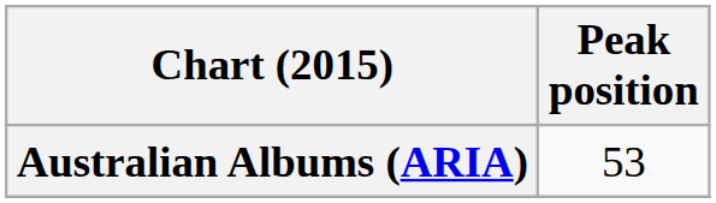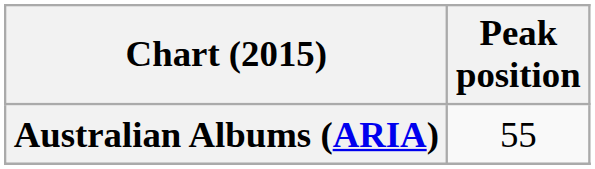Australian Albums (ARIA) | Peak position: 53 -> 55
